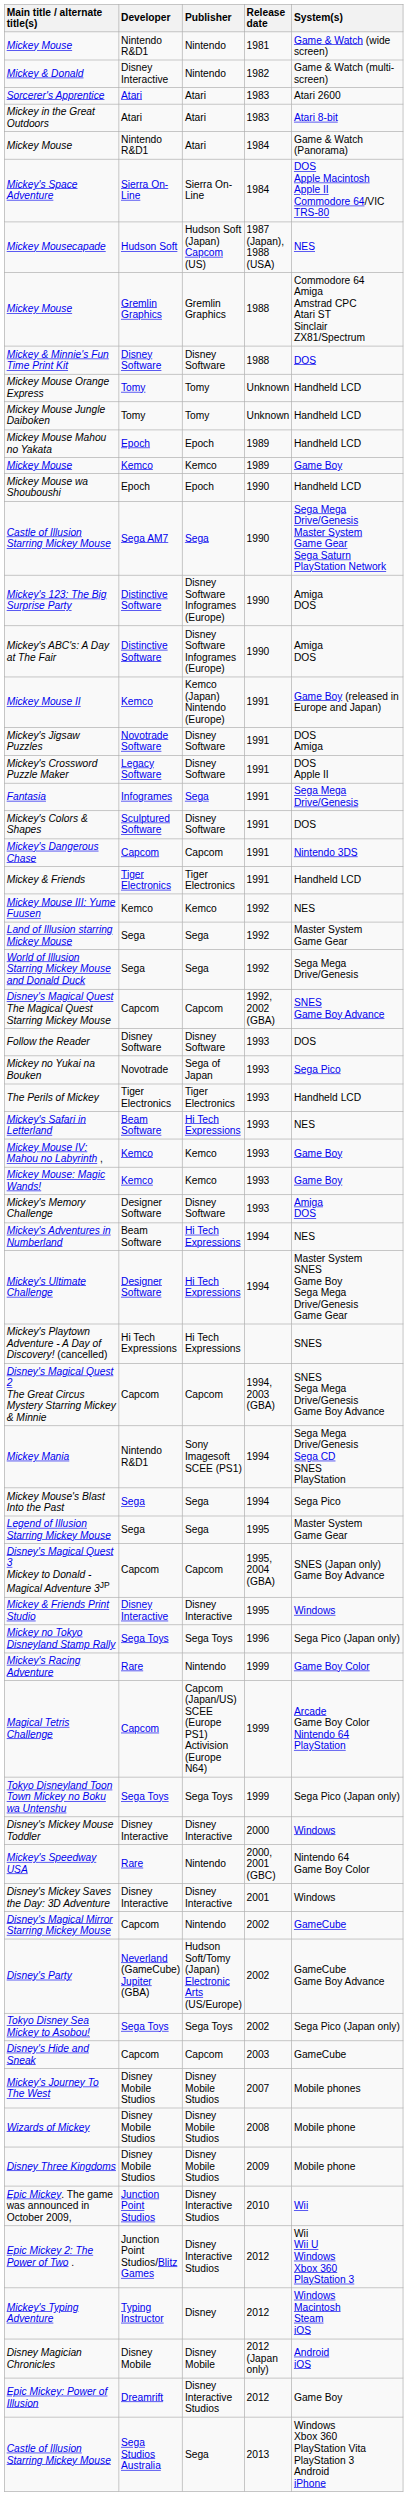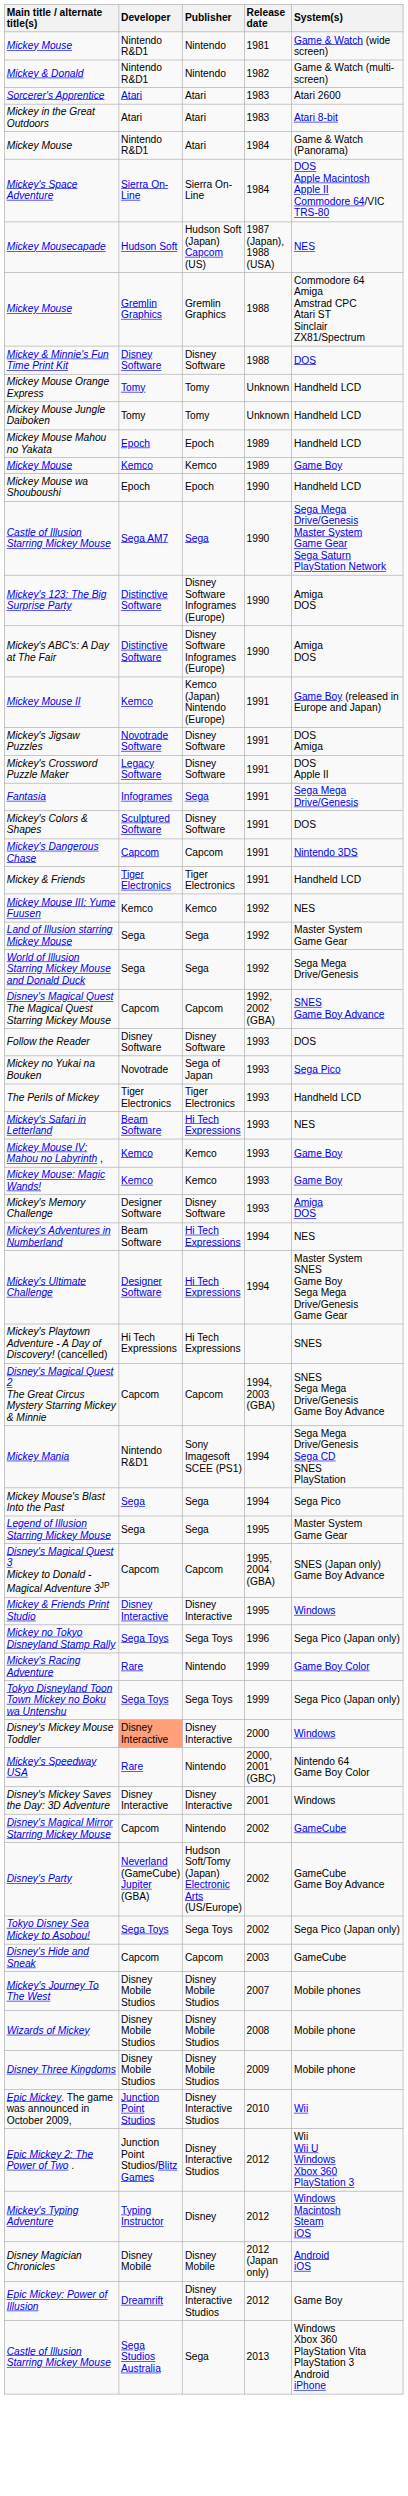Mickey & Donald | Developer: Disney Interactive -> Nintendo R&D1
- row: Magical Tetris Challenge | Capcom | Capcom (Japan/US) SCEE (Europe PS1) Activision (Europe N64) | 1999 | Arcade Game Boy Color Nintendo 64 PlayStation
Disney's Mickey Mouse Toddler | Developer: no background -> lightsalmon background
